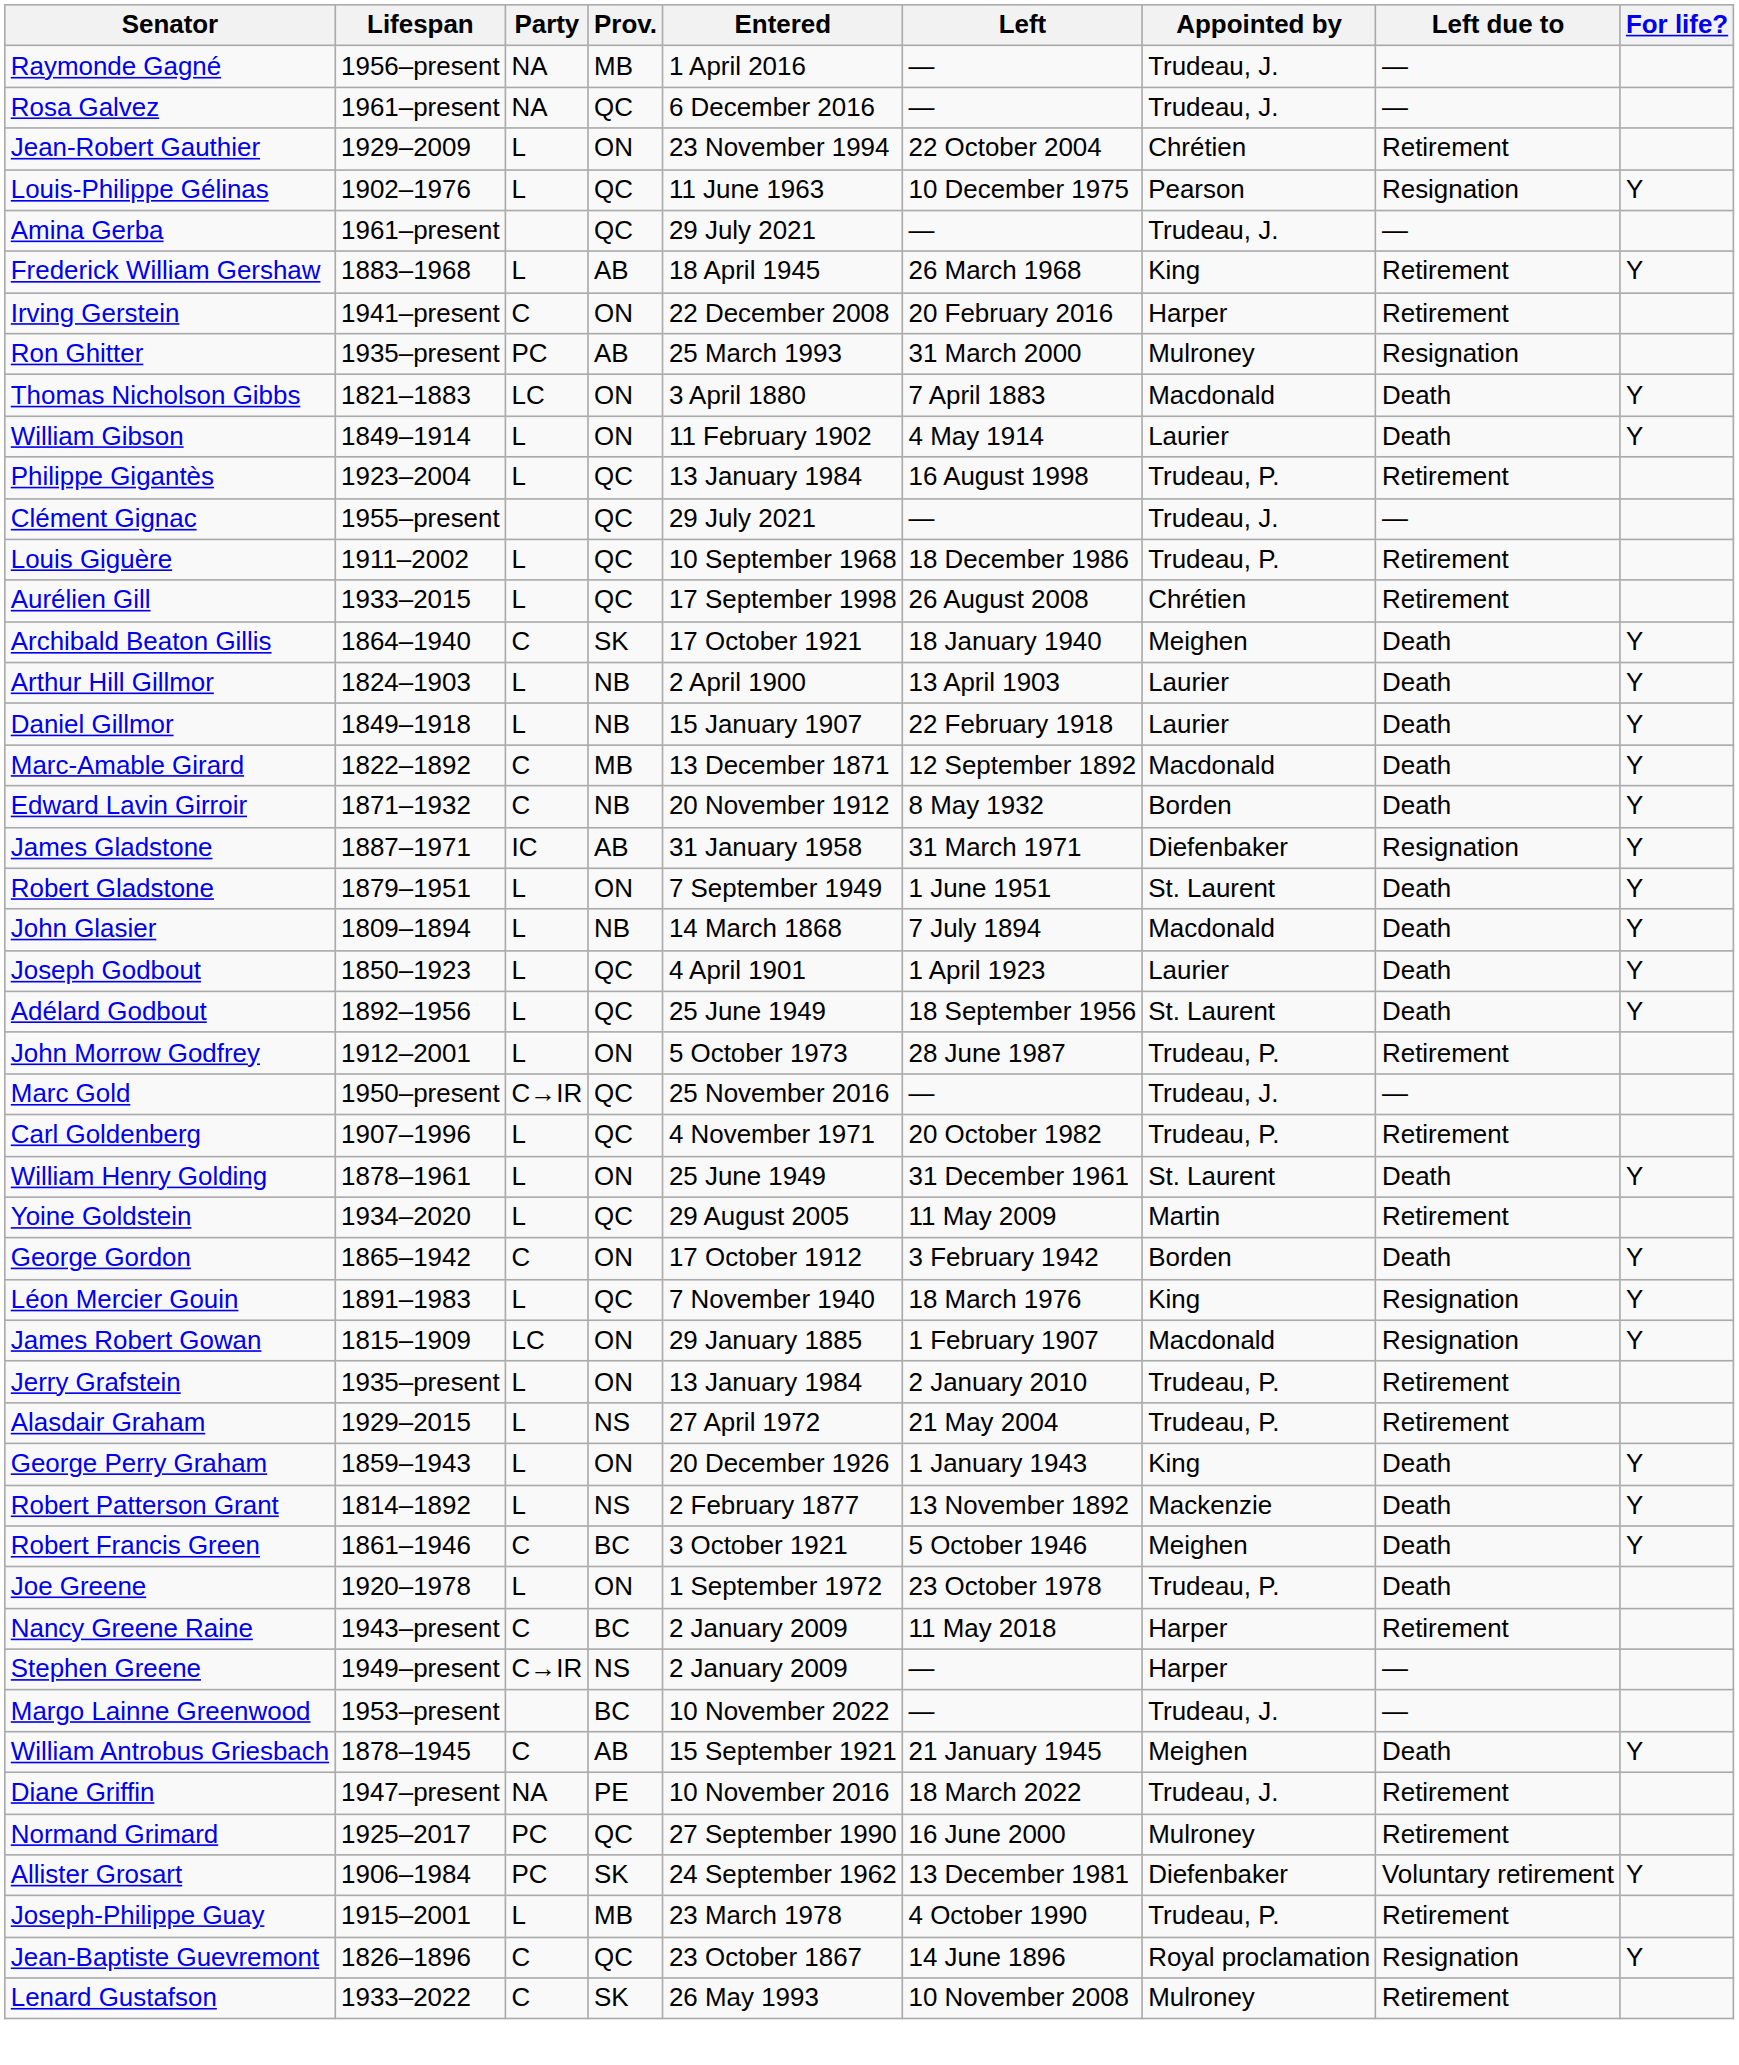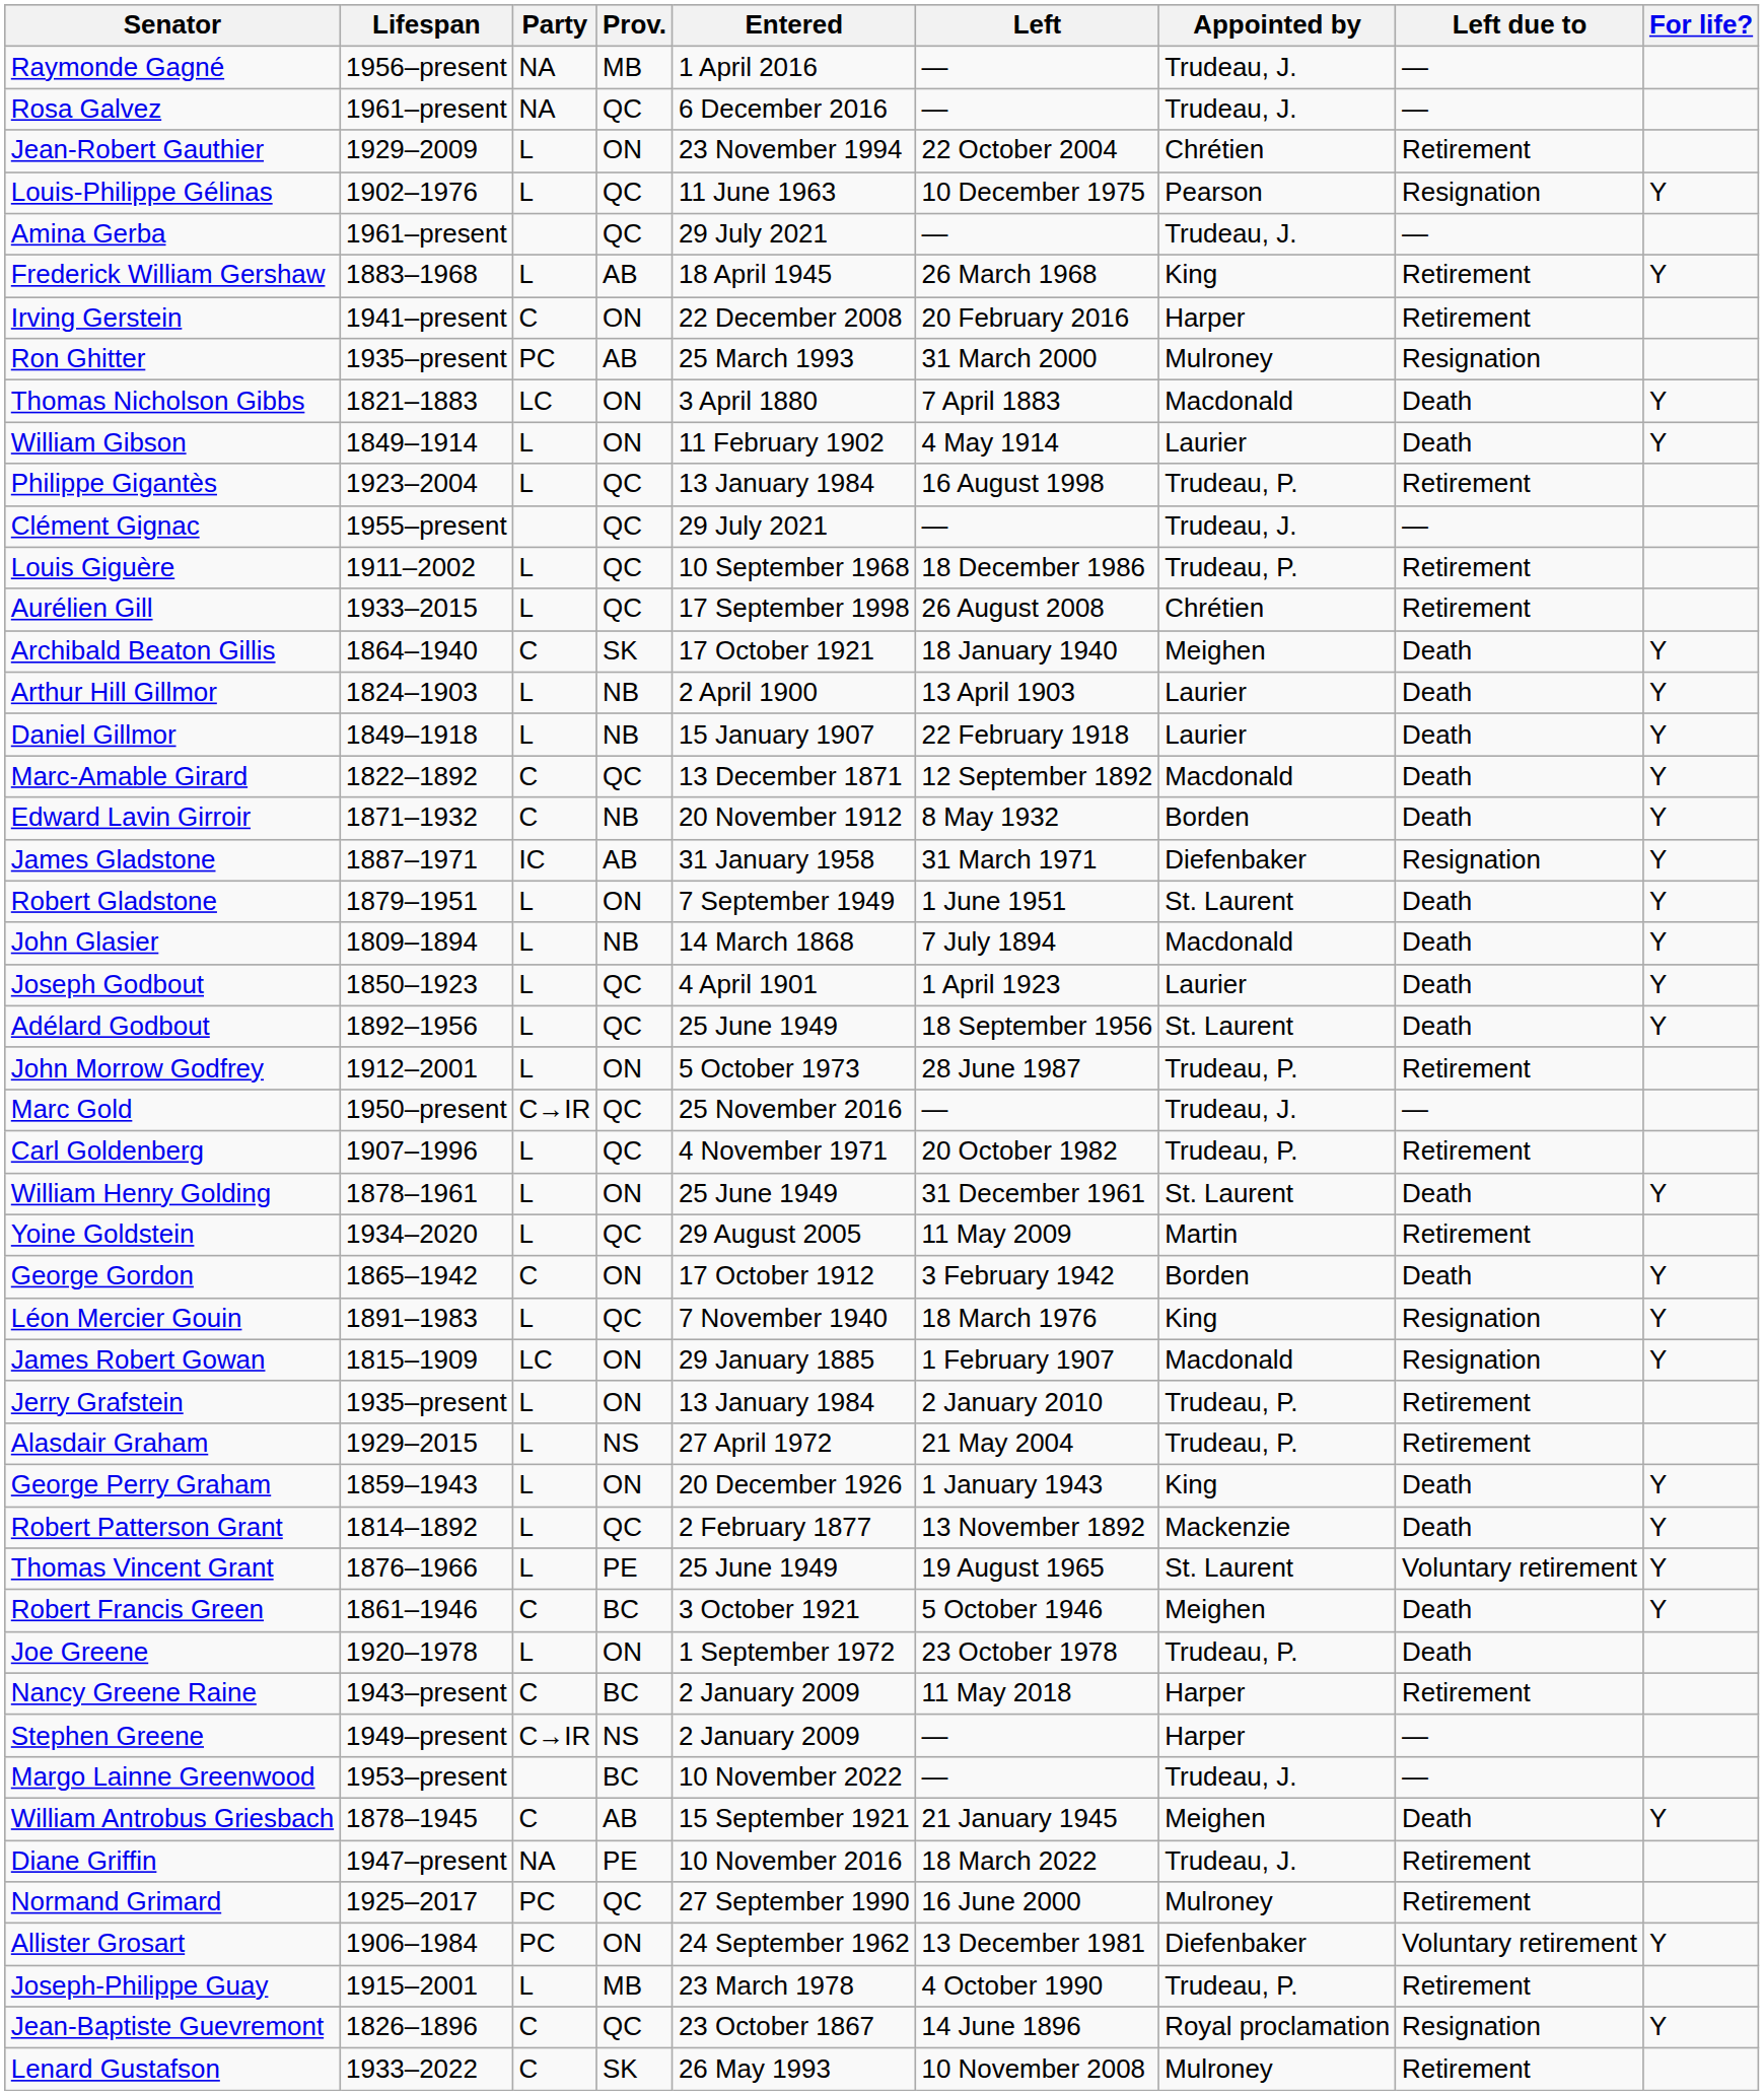Marc-Amable Girard | Prov.: MB -> QC
Robert Patterson Grant | Prov.: NS -> QC
+ row: Thomas Vincent Grant | 1876–1966 | L | PE | 25 June 1949 | 19 August 1965 | St. Laurent | Voluntary retirement | Y
Allister Grosart | Prov.: SK -> ON
